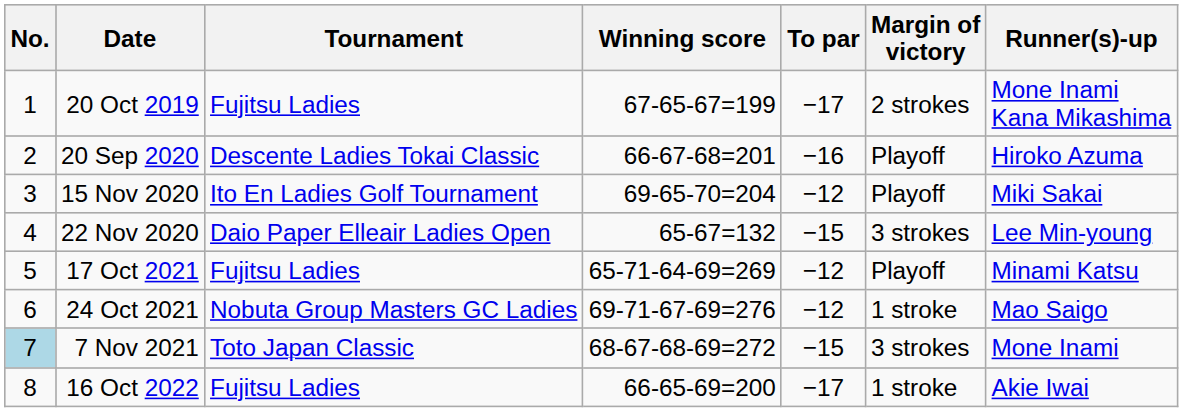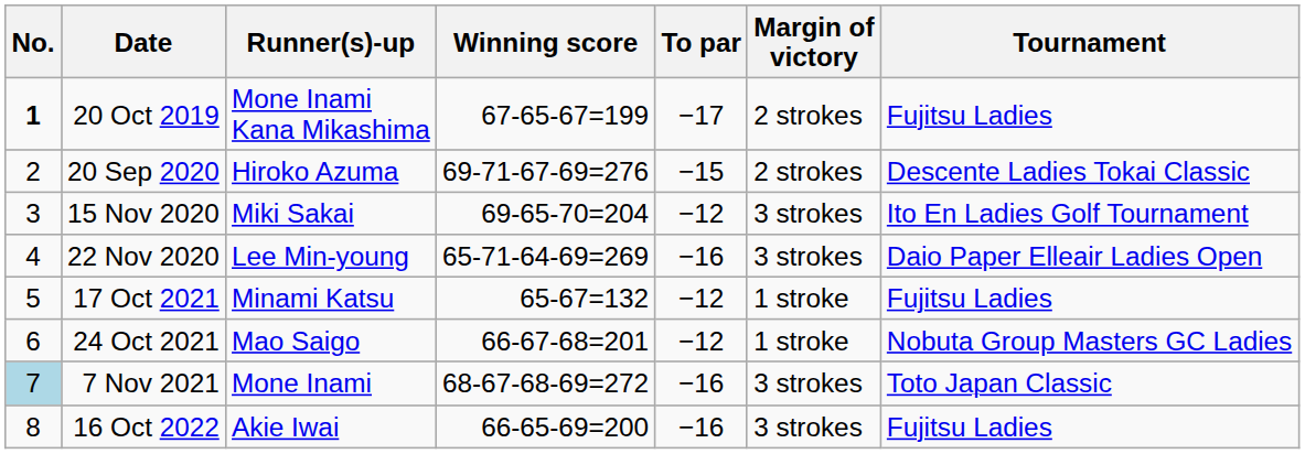columns swapped: Tournament <-> Runner(s)-up
20 Oct 2019 | No.: normal -> bold
20 Sep 2020 | Winning score: 66-67-68=201 -> 69-71-67-69=276
20 Sep 2020 | To par: −16 -> −15
20 Sep 2020 | Margin of victory: Playoff -> 2 strokes
15 Nov 2020 | Margin of victory: Playoff -> 3 strokes
22 Nov 2020 | Winning score: 65-67=132 -> 65-71-64-69=269
22 Nov 2020 | To par: −15 -> −16
17 Oct 2021 | Winning score: 65-71-64-69=269 -> 65-67=132
17 Oct 2021 | Margin of victory: Playoff -> 1 stroke
24 Oct 2021 | Winning score: 69-71-67-69=276 -> 66-67-68=201
7 Nov 2021 | To par: −15 -> −16
16 Oct 2022 | To par: −17 -> −16
16 Oct 2022 | Margin of victory: 1 stroke -> 3 strokes
